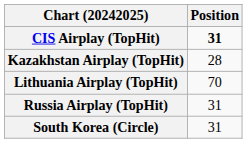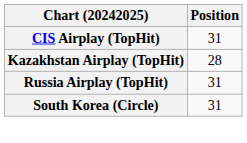CIS Airplay (TopHit) | Position: bold -> normal
- row: Lithuania Airplay (TopHit) | 70
